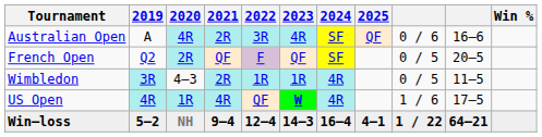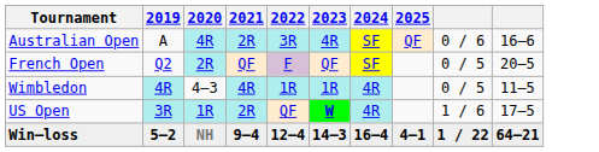- column: Win %
Wimbledon | 2019: 3R -> 4R
Wimbledon | 2021: 2R -> 4R
US Open | 2019: 4R -> 3R
US Open | 2021: 4R -> 2R
